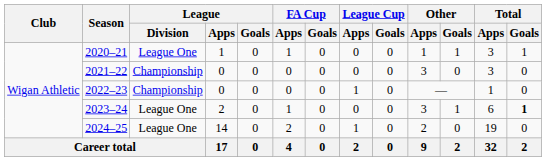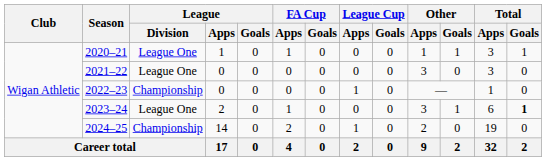2021–22 | League / Division: Championship -> League One
2024–25 | League / Division: League One -> Championship
